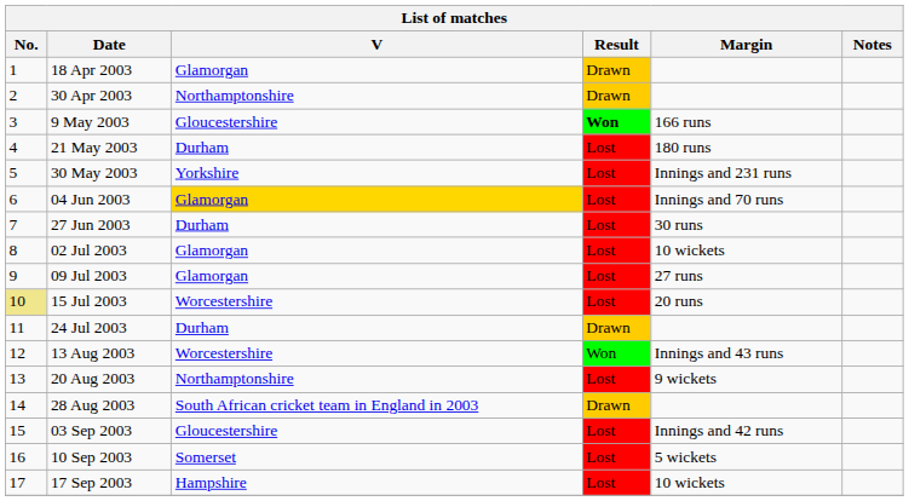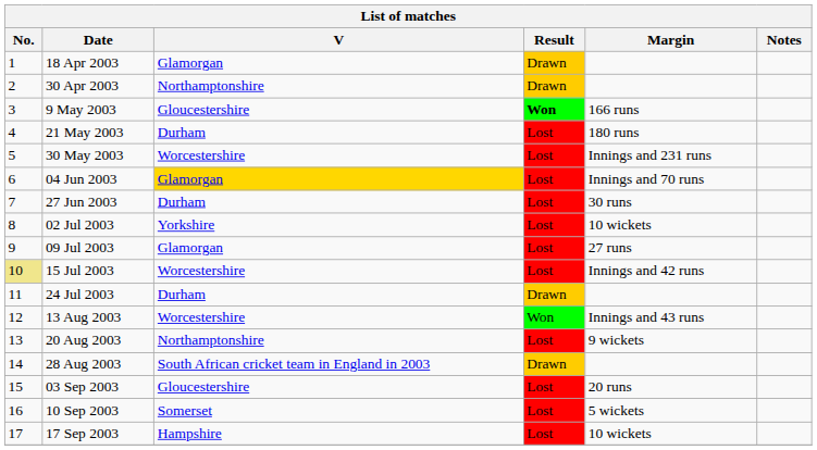30 May 2003 | V: Yorkshire -> Worcestershire
02 Jul 2003 | V: Glamorgan -> Yorkshire
15 Jul 2003 | Margin: 20 runs -> Innings and 42 runs
03 Sep 2003 | Margin: Innings and 42 runs -> 20 runs
